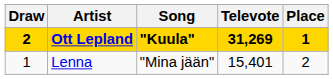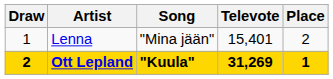rows swapped: Lenna <-> Ott Lepland
